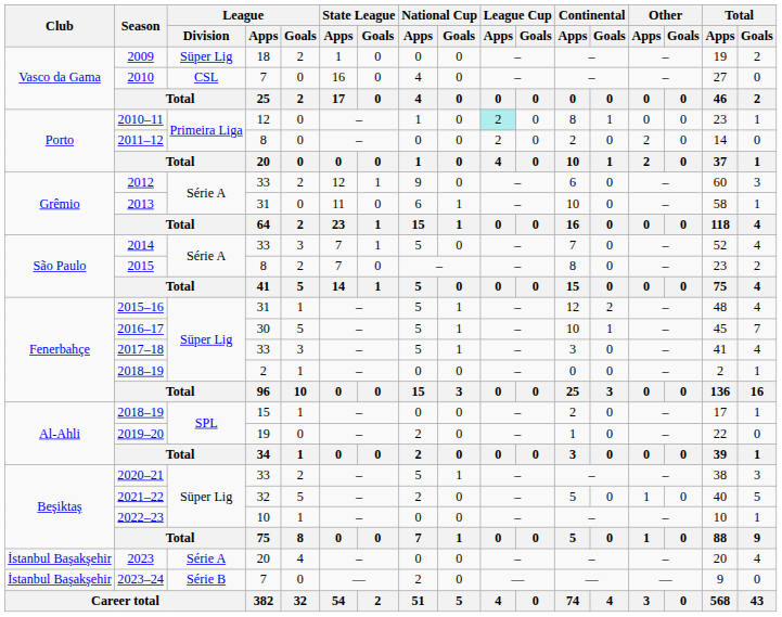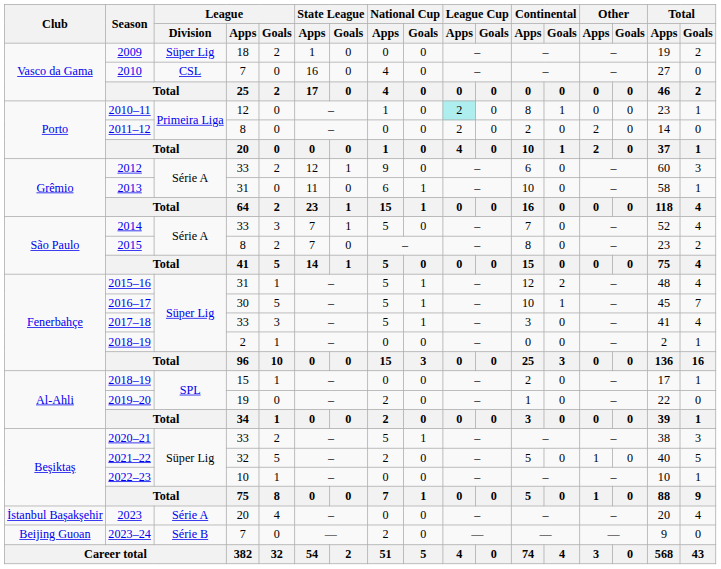2023–24 | Club: İstanbul Başakşehir -> Beijing Guoan
